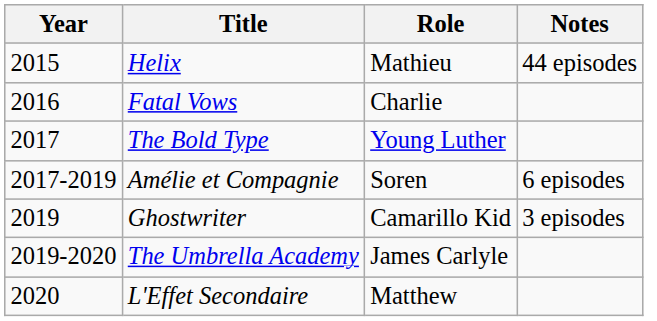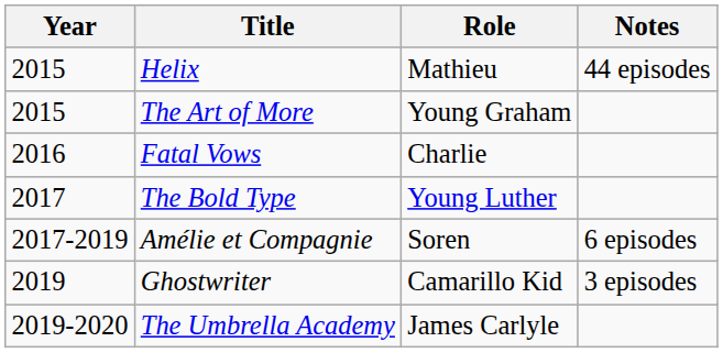+ row: 2015 | The Art of More | Young Graham
- row: 2020 | L'Effet Secondaire | Matthew
